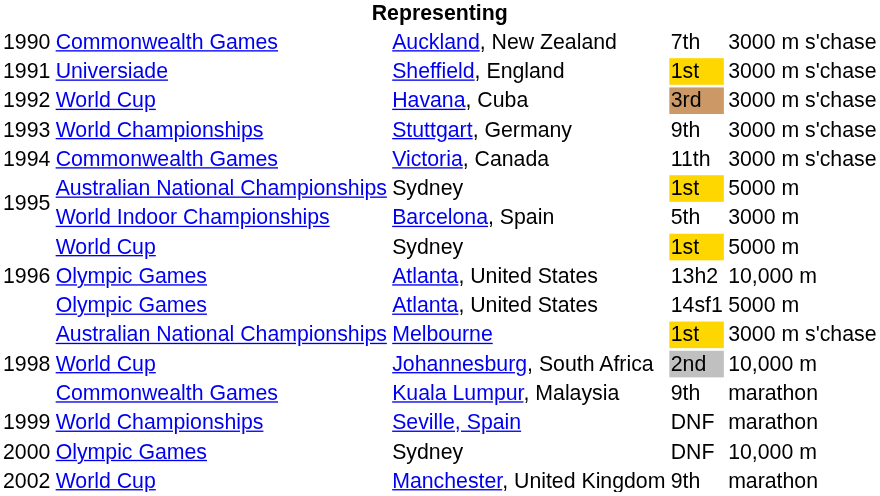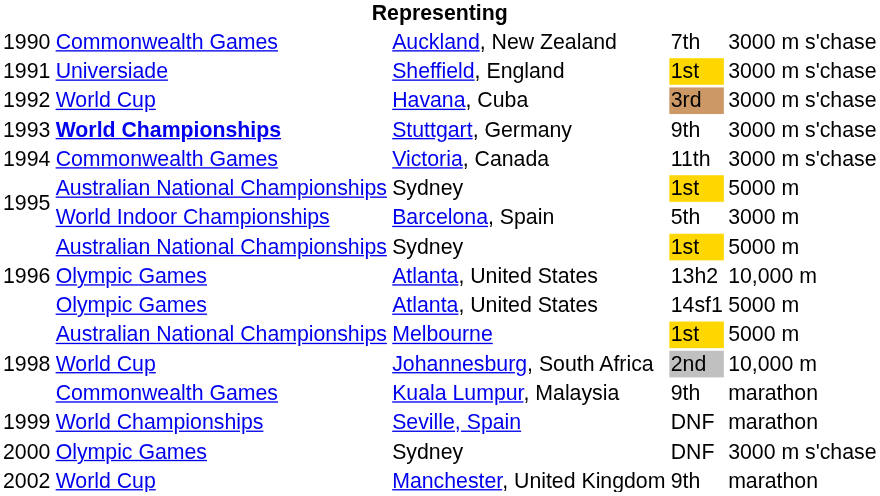Stuttgart, Germany | column 2: normal -> bold
1996 / Sydney | column 2: World Cup -> Australian National Championships
Melbourne | column 5: 3000 m s'chase -> 5000 m
2000 / Sydney | column 5: 10,000 m -> 3000 m s'chase
